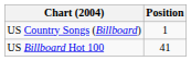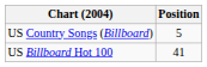US Country Songs (Billboard) | Position: 1 -> 5
